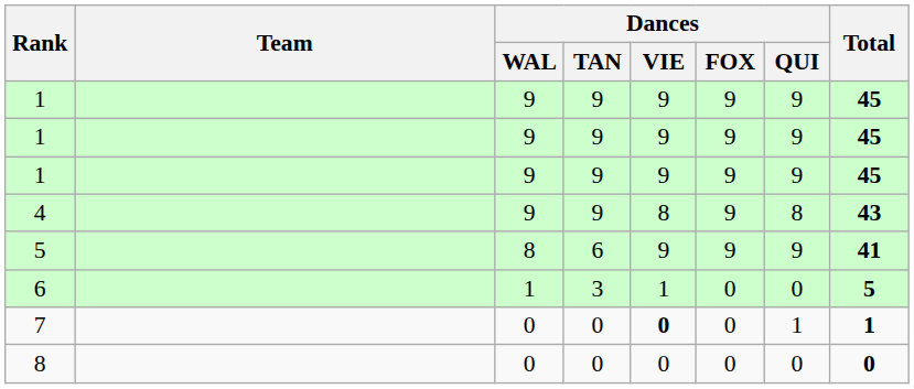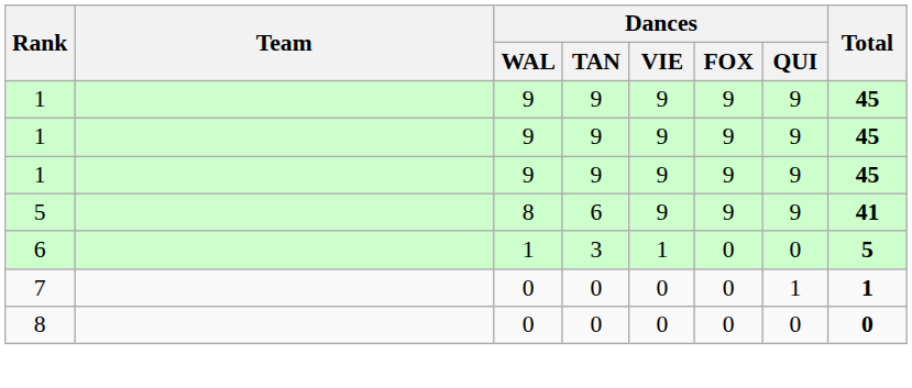- row: 4 | 9 | 9 | 8 | 9 | 8 | 43
7 | Dances / VIE: bold -> normal
